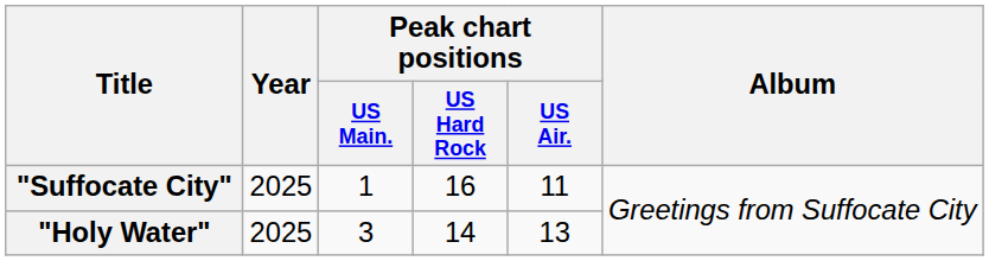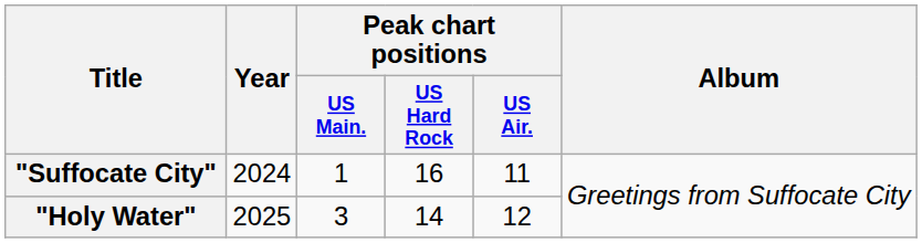"Suffocate City" | Year: 2025 -> 2024
"Holy Water" | Peak chart positions / US Air.: 13 -> 12
